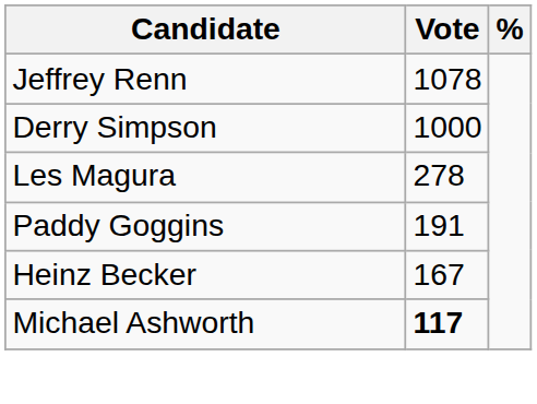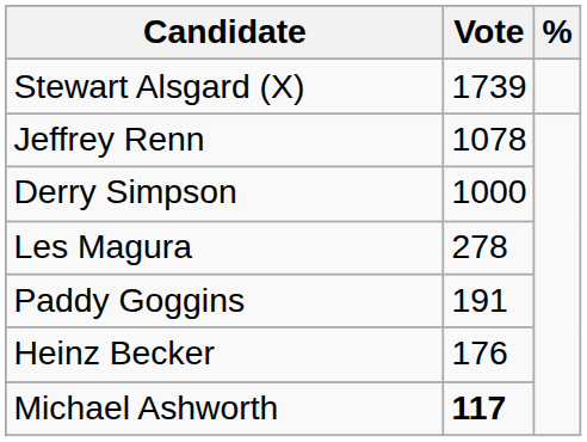+ row: Stewart Alsgard (X) | 1739
Heinz Becker | Vote: 167 -> 176
